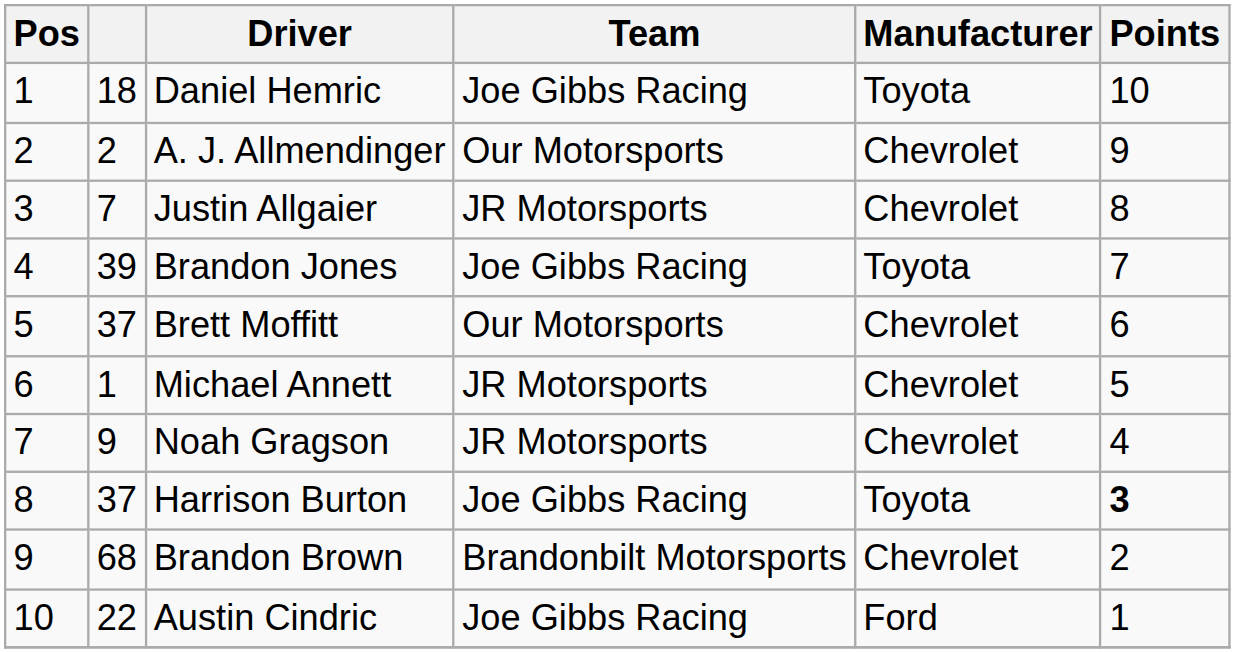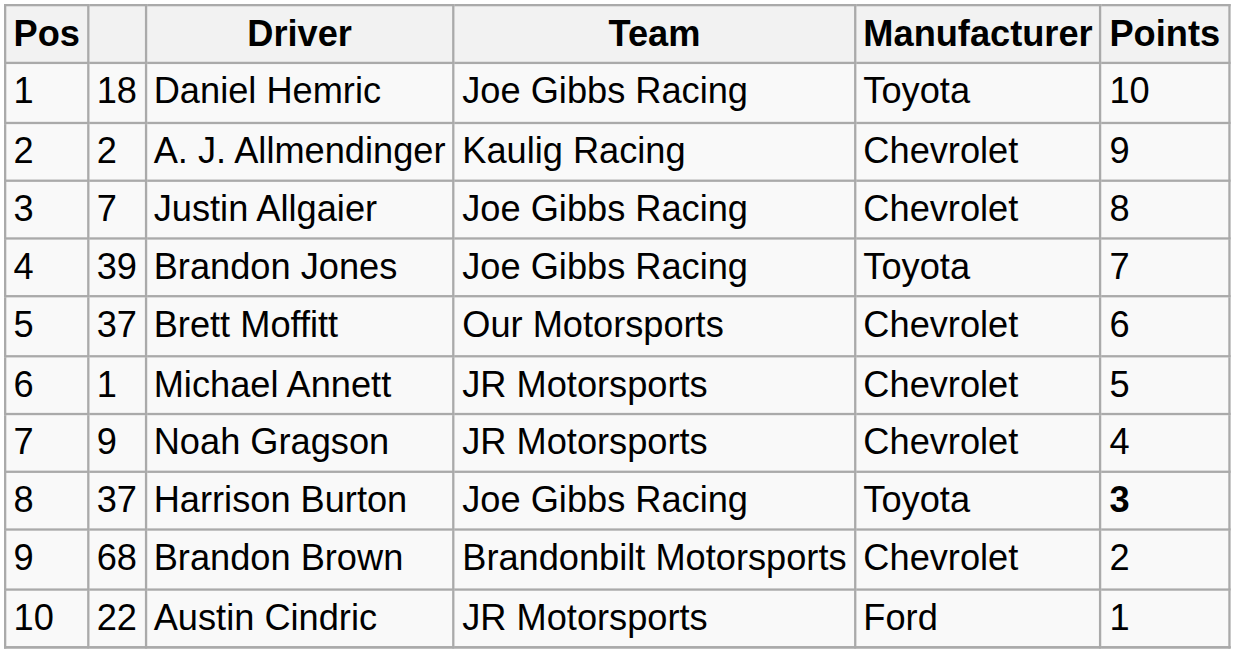A. J. Allmendinger | Team: Our Motorsports -> Kaulig Racing
Justin Allgaier | Team: JR Motorsports -> Joe Gibbs Racing
Austin Cindric | Team: Joe Gibbs Racing -> JR Motorsports
